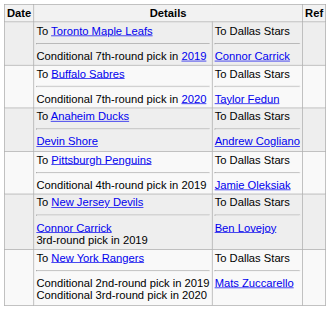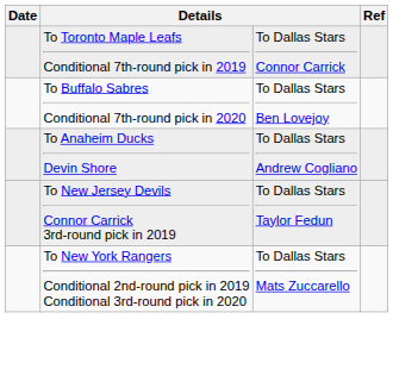To Buffalo Sabres Conditional 7th-round pick in 2020 | column 3: To Dallas Stars Taylor Fedun -> To Dallas Stars Ben Lovejoy
- row: To Pittsburgh Penguins Conditional 4th-round pick in 2019 | To Dallas Stars Jamie Oleksiak
To New Jersey Devils Connor Carrick 3rd-round pick in 2019 | column 3: To Dallas Stars Ben Lovejoy -> To Dallas Stars Taylor Fedun
